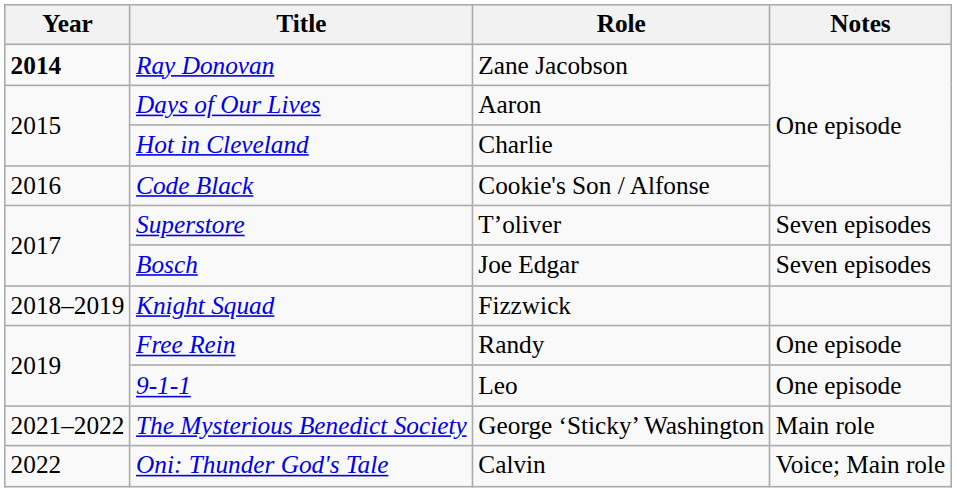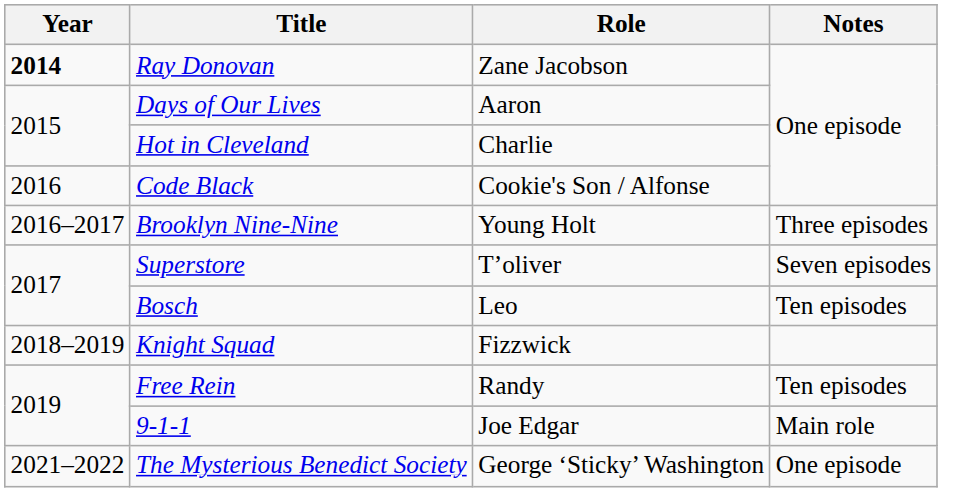+ row: 2016–2017 | Brooklyn Nine-Nine | Young Holt | Three episodes
Bosch | Role: Joe Edgar -> Leo
Bosch | Notes: Seven episodes -> Ten episodes
Free Rein | Notes: One episode -> Ten episodes
9-1-1 | Role: Leo -> Joe Edgar
9-1-1 | Notes: One episode -> Main role
The Mysterious Benedict Society | Notes: Main role -> One episode
- row: 2022 | Oni: Thunder God's Tale | Calvin | Voice; Main role
